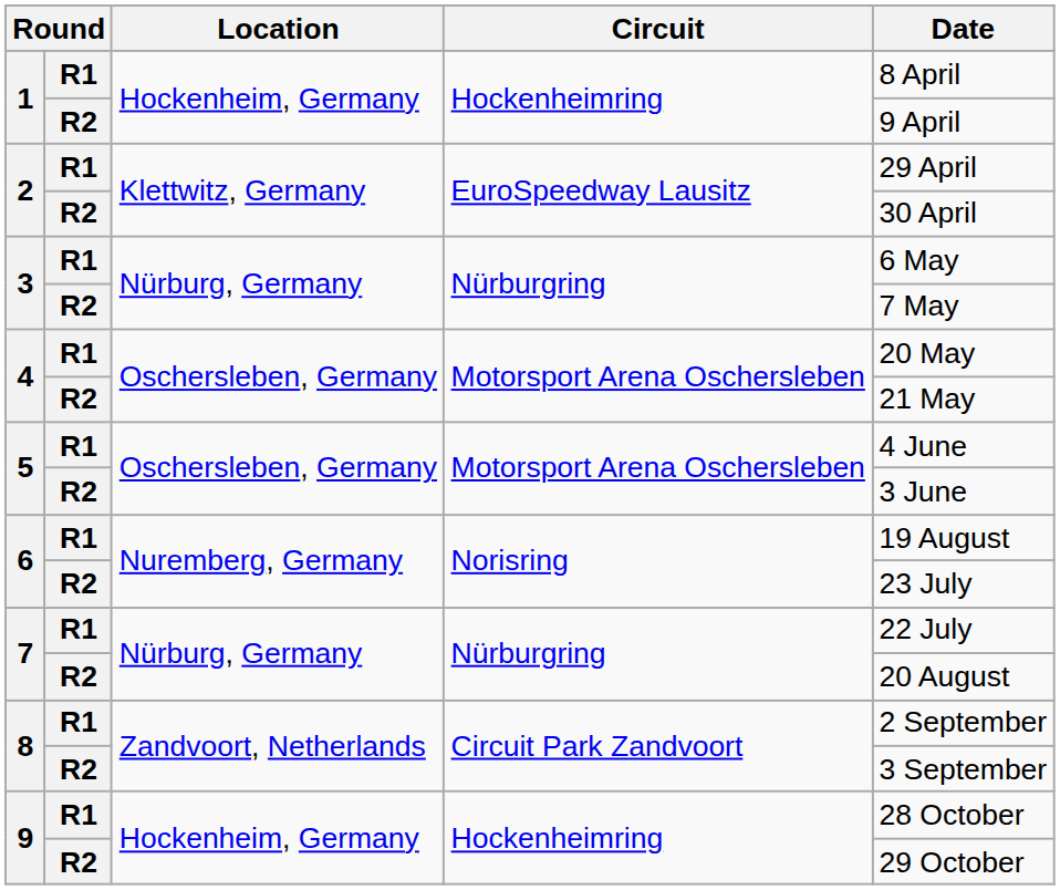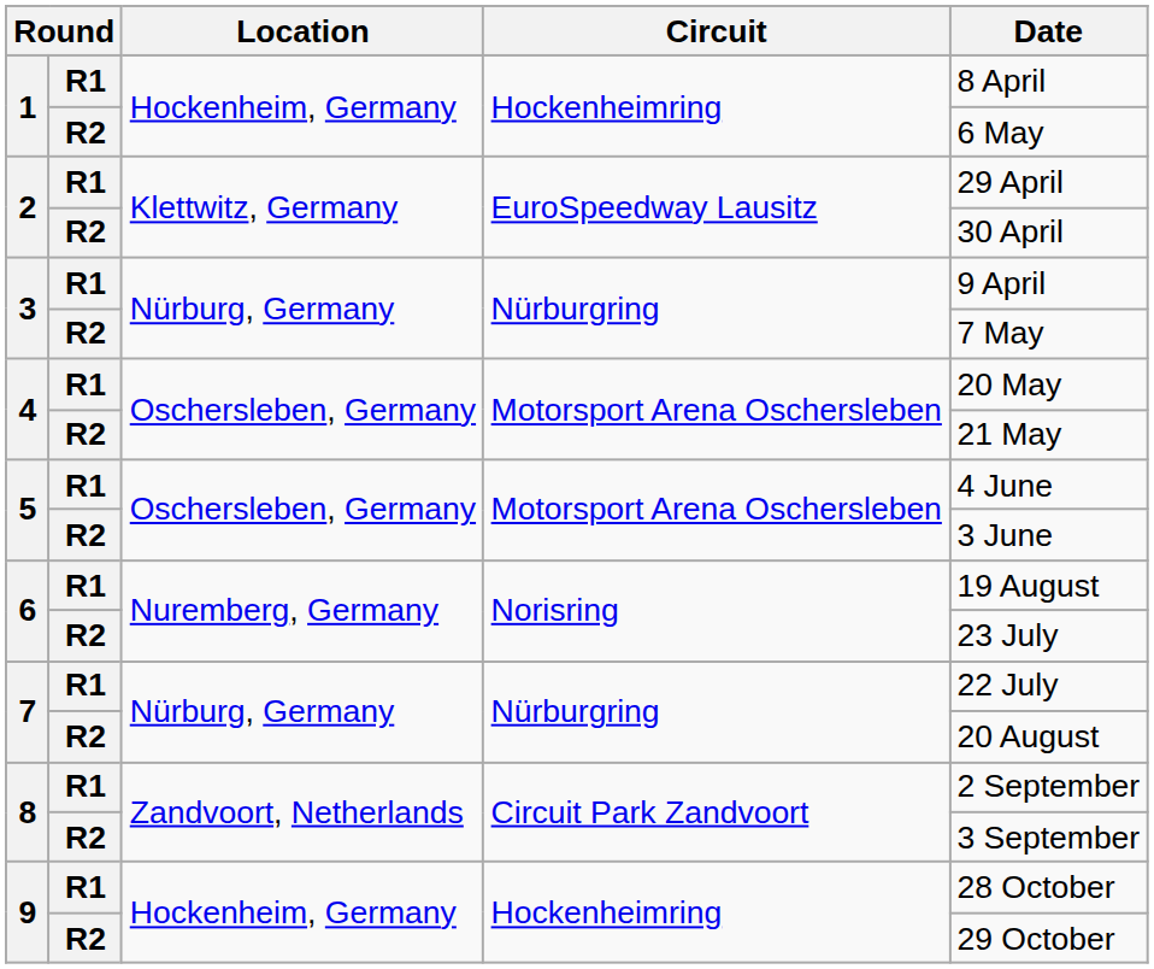1 / R2 | Date: 9 April -> 6 May
3 / R1 | Date: 6 May -> 9 April
